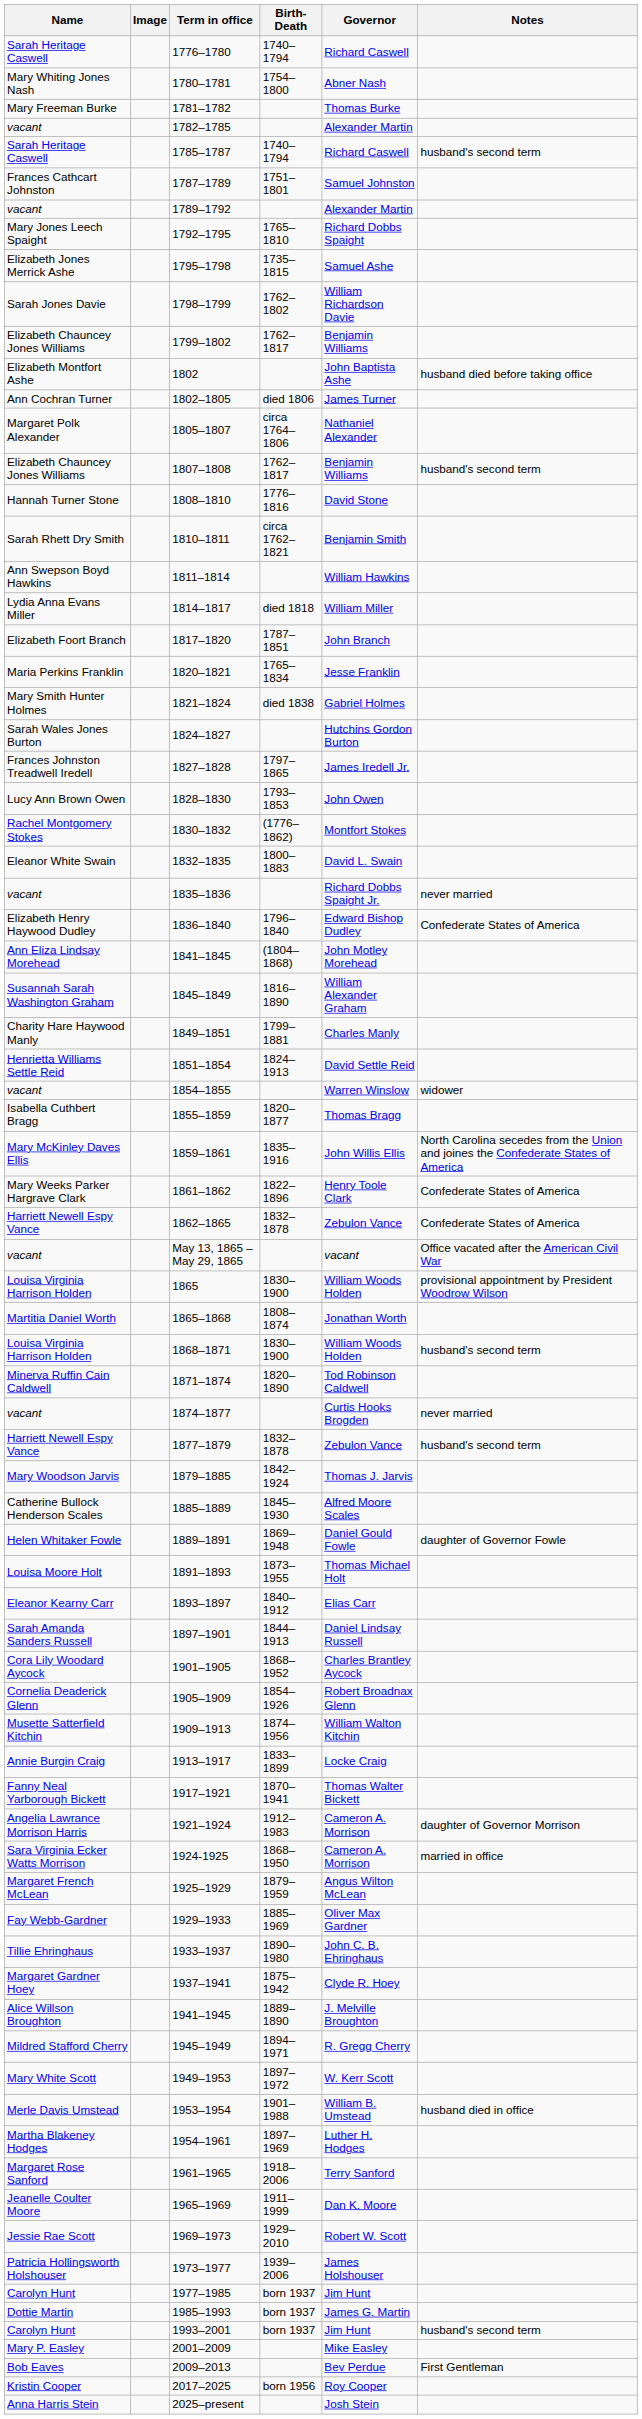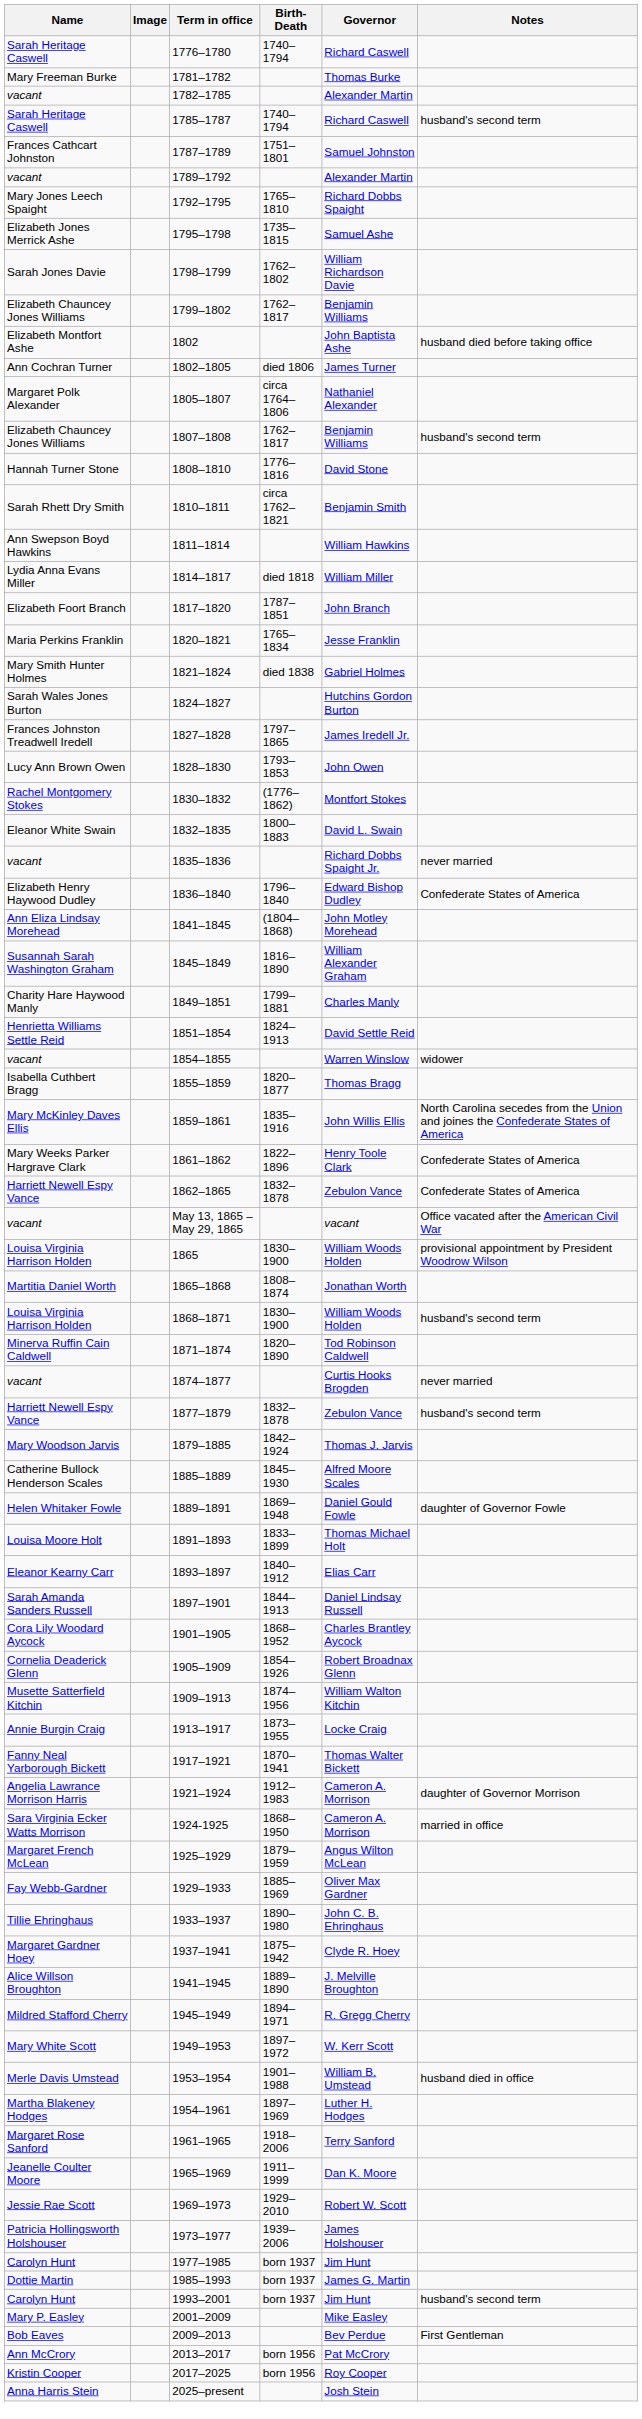- row: Mary Whiting Jones Nash | 1780–1781 | 1754–1800 | Abner Nash
1891–1893 | Birth-Death: 1873–1955 -> 1833–1899
1913–1917 | Birth-Death: 1833–1899 -> 1873–1955
+ row: Ann McCrory | 2013–2017 | born 1956 | Pat McCrory
